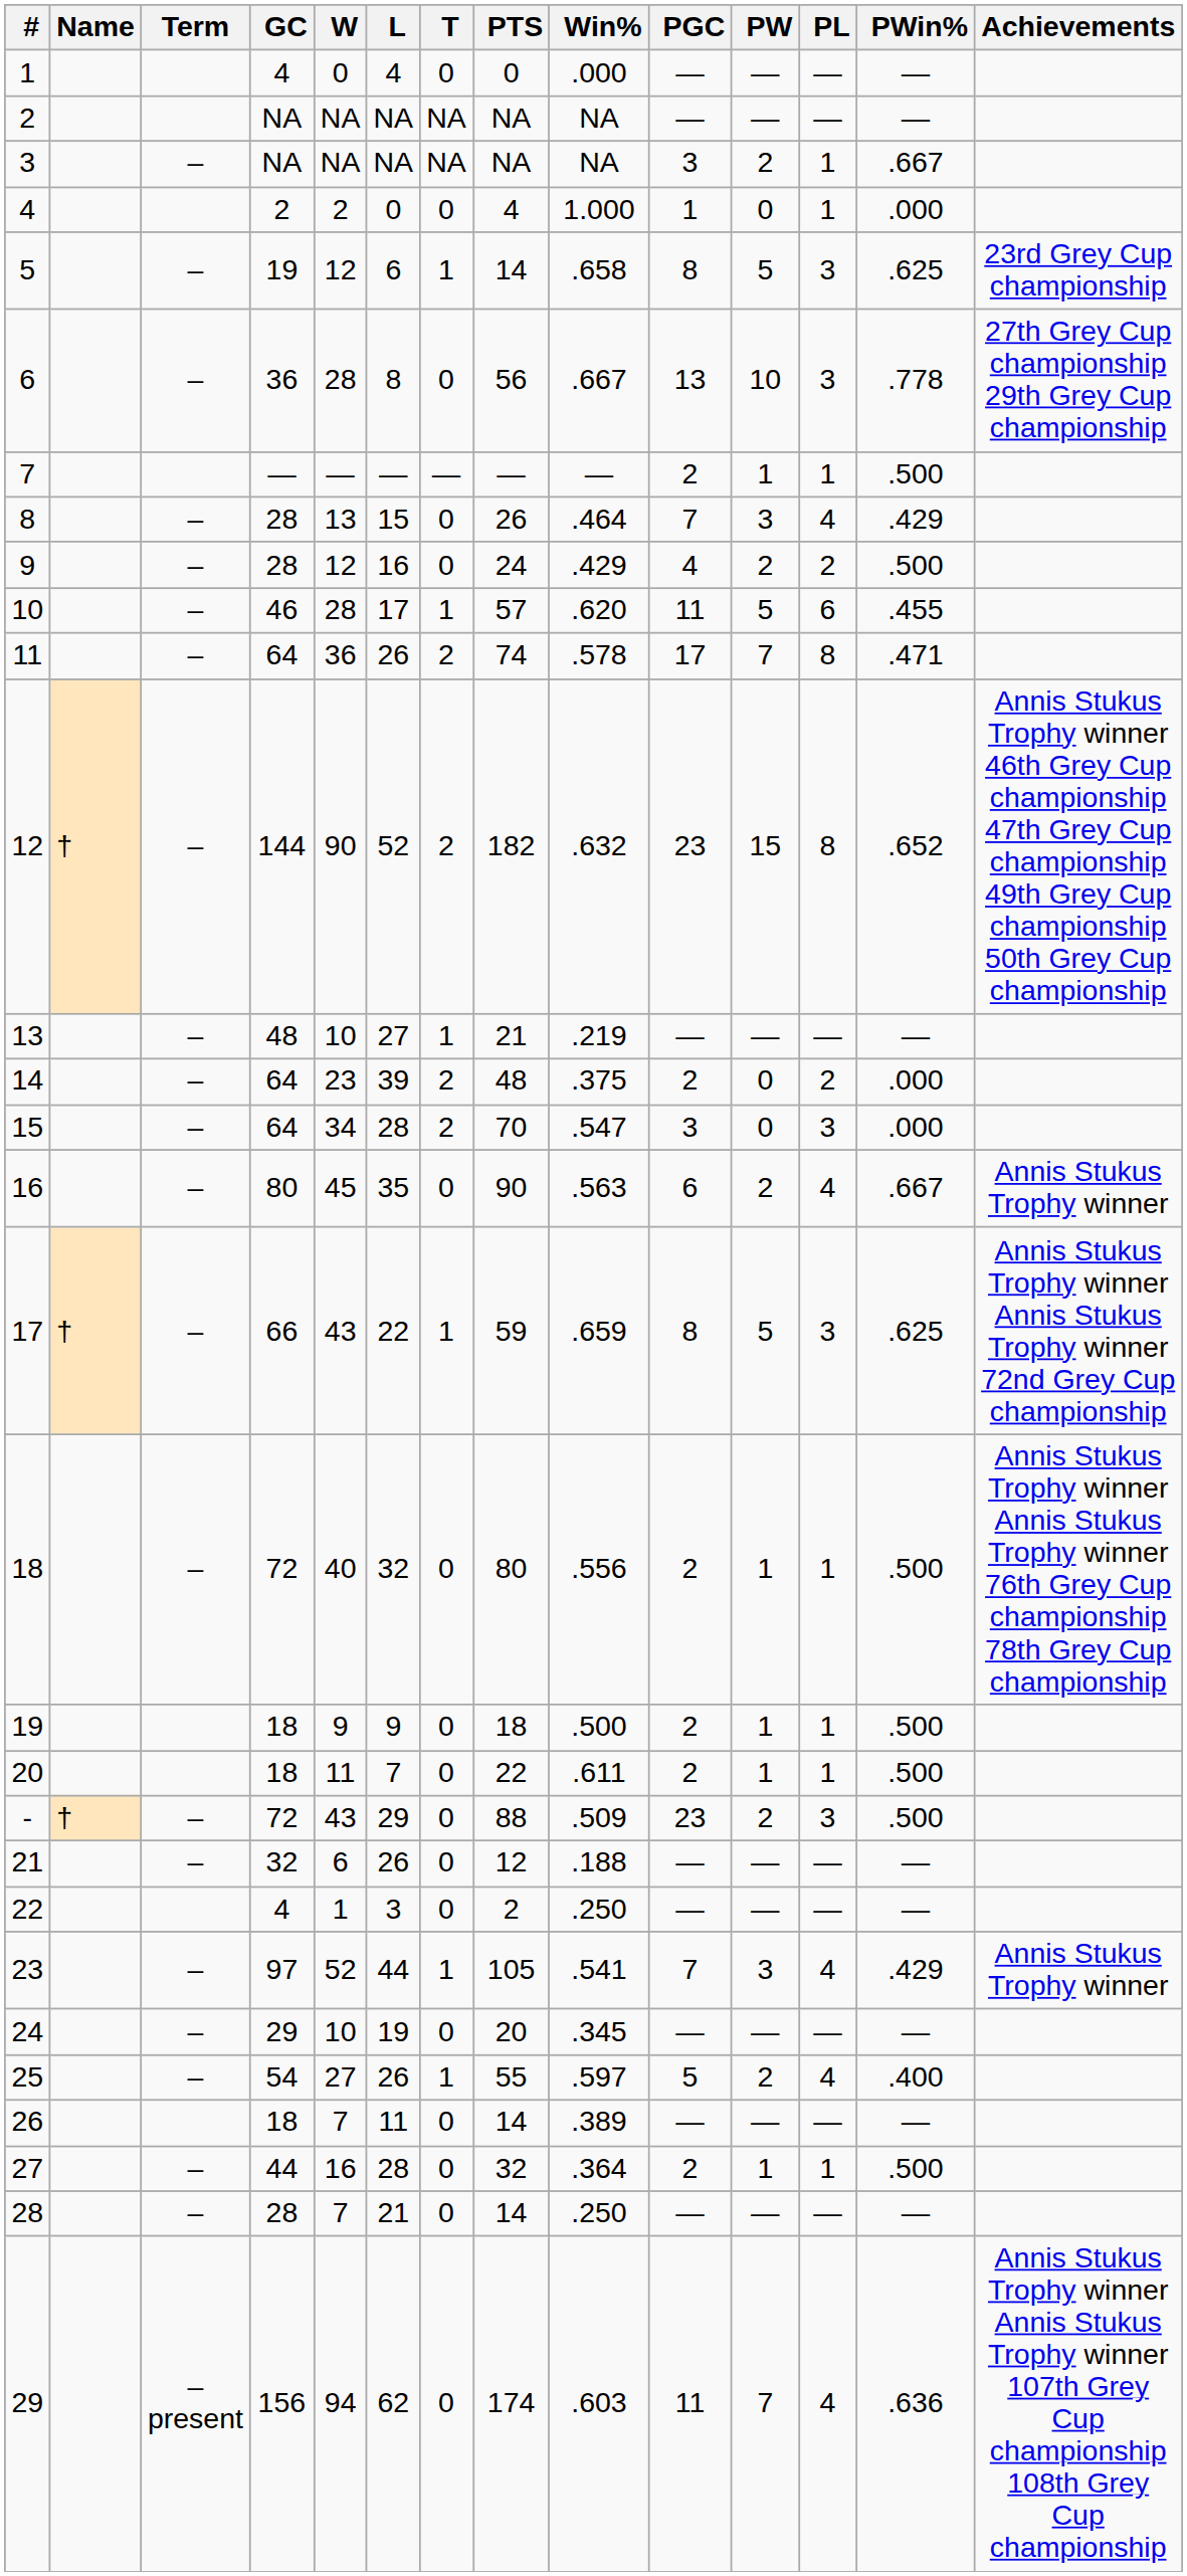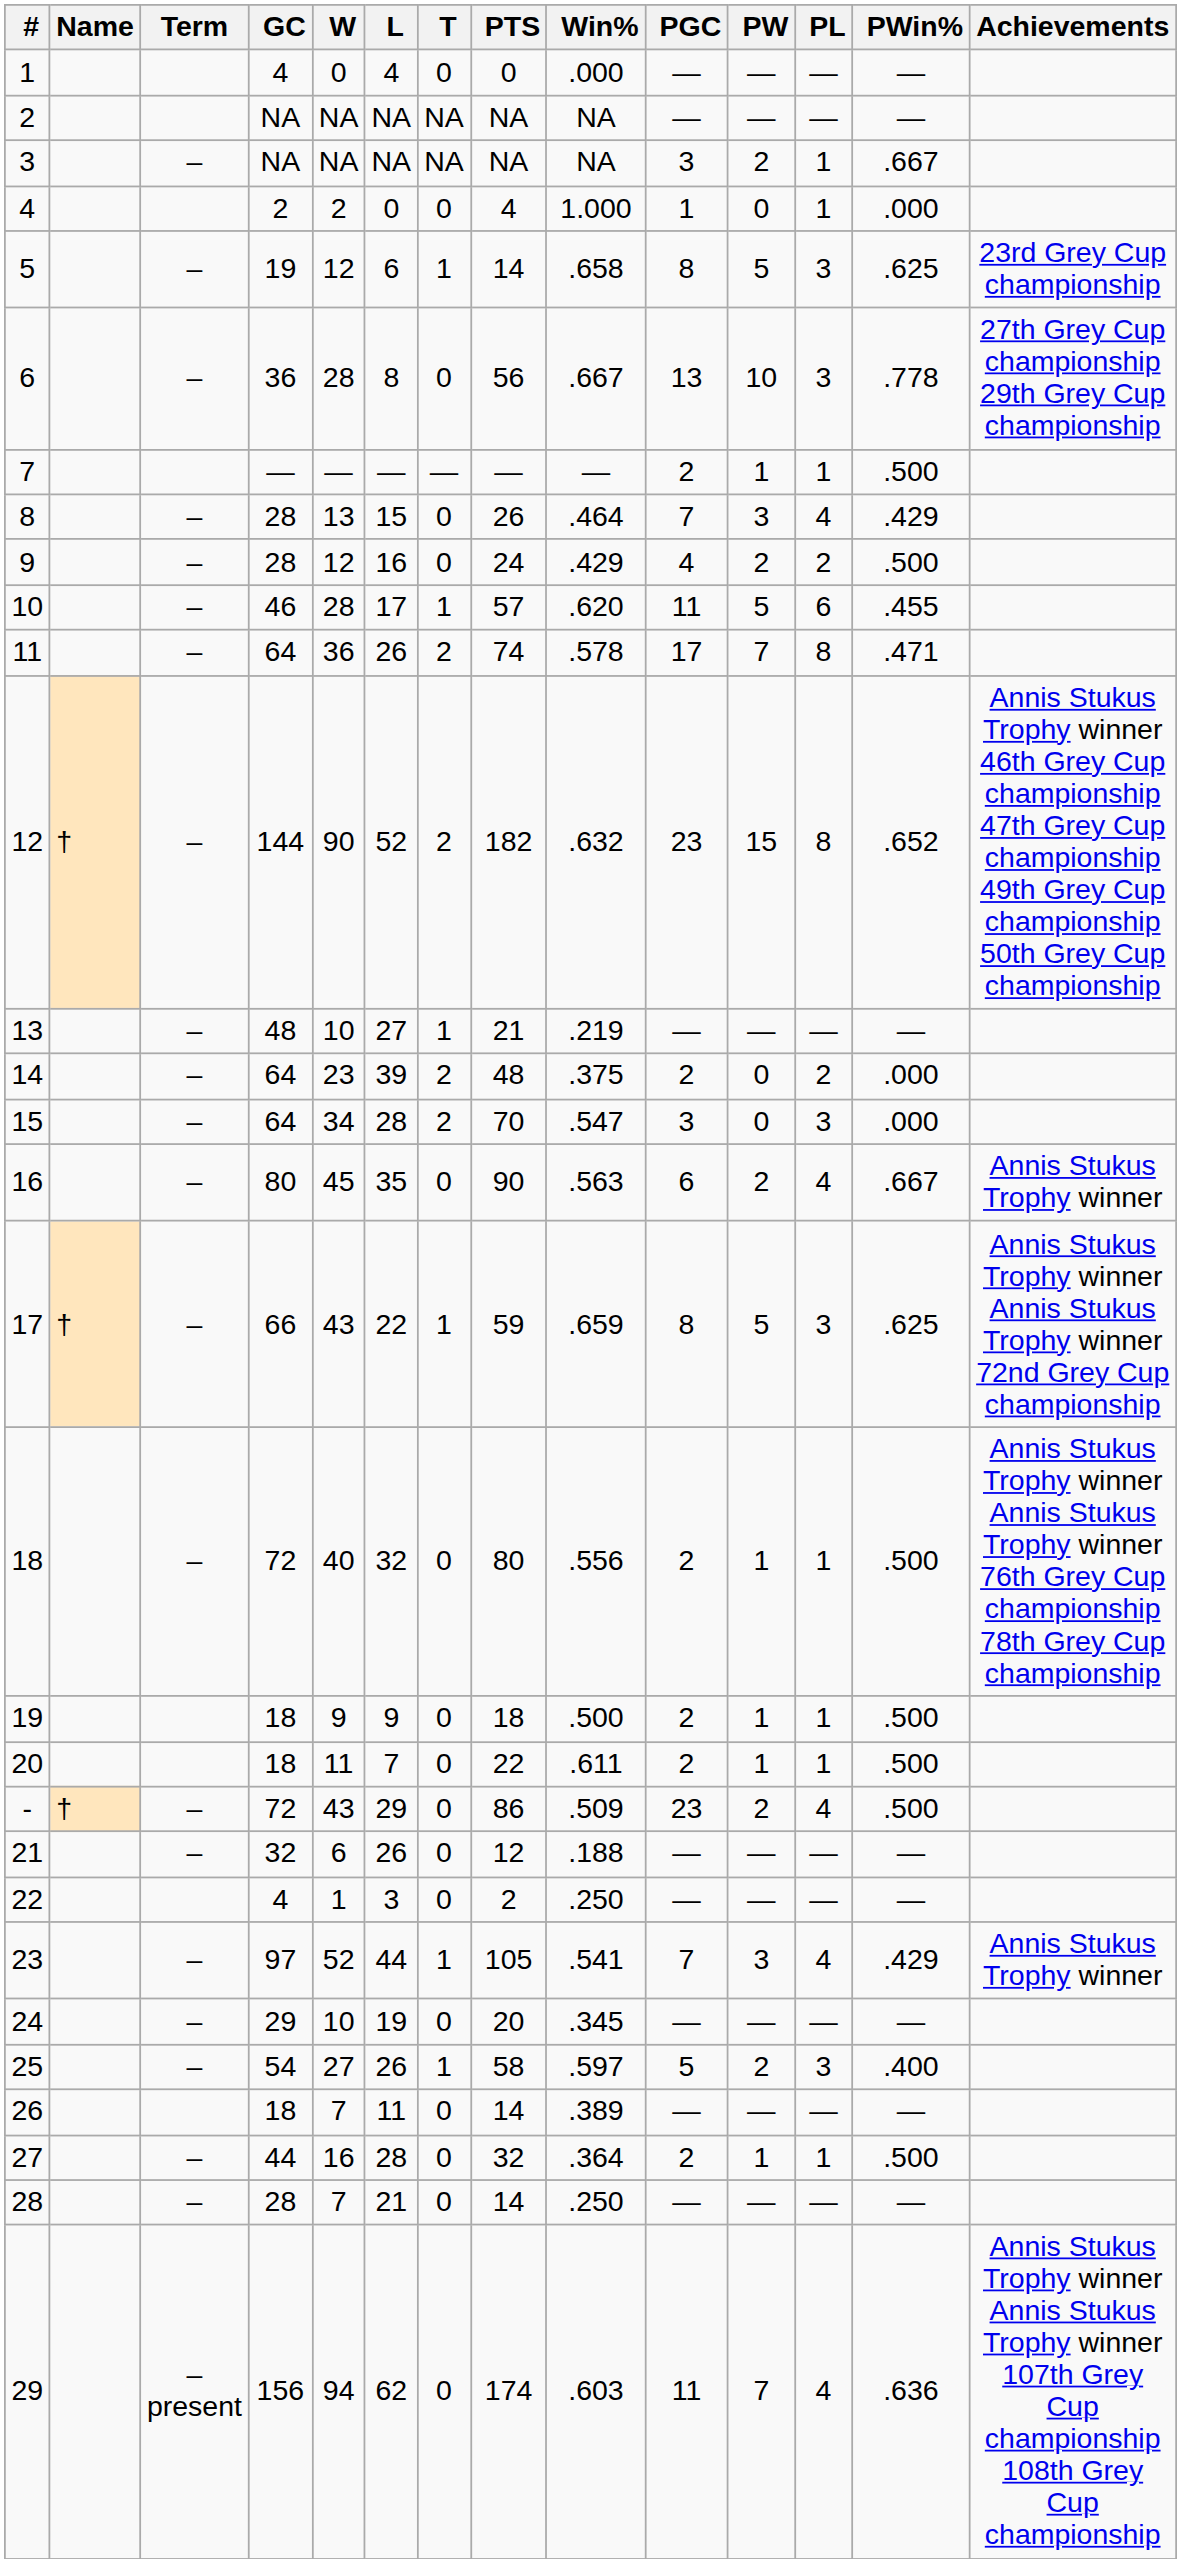- | PTS: 88 -> 86
- | PL: 3 -> 4
25 | PTS: 55 -> 58
25 | PL: 4 -> 3
